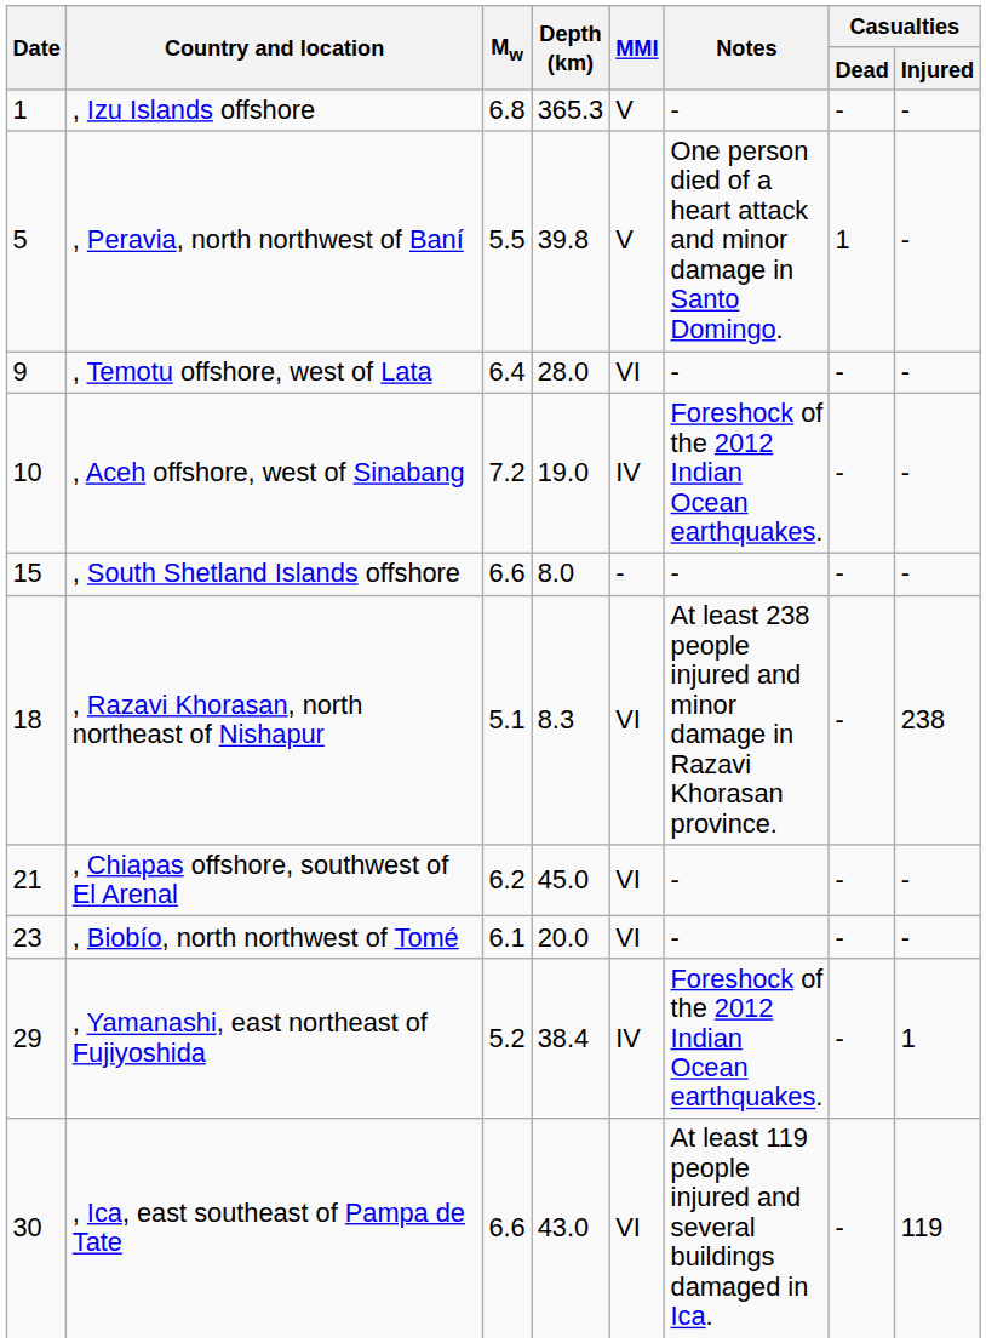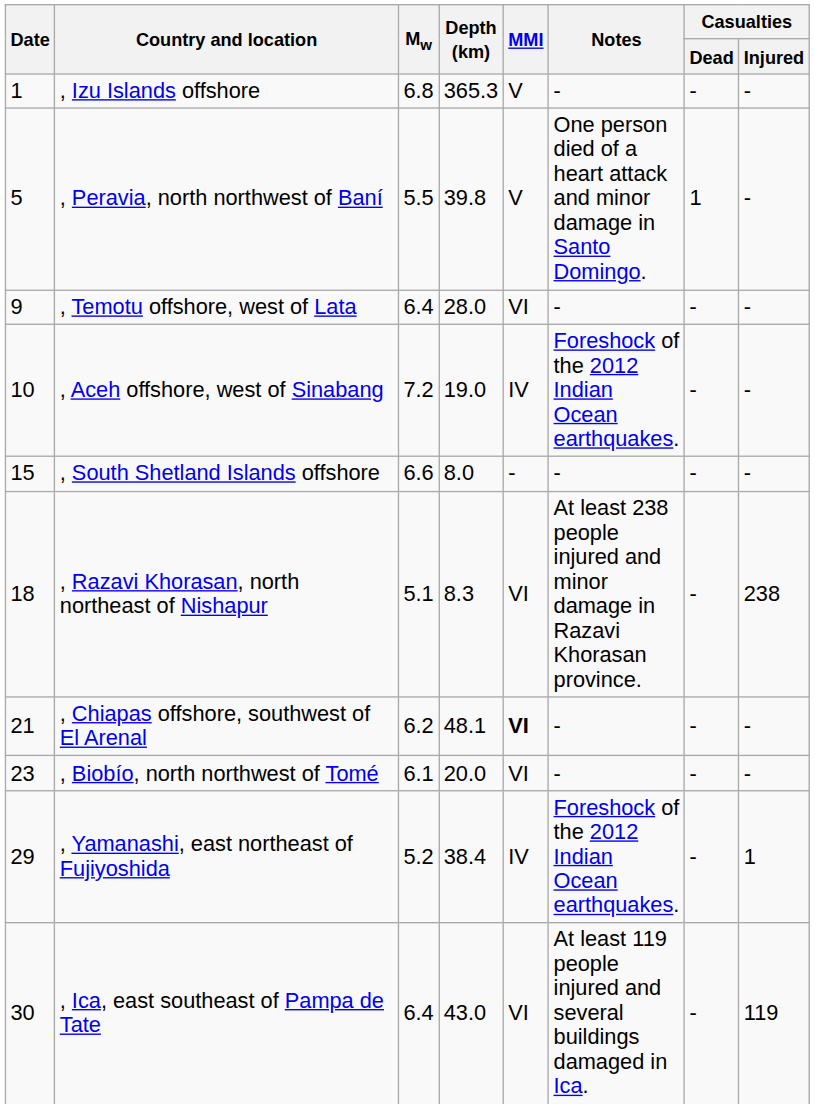, Chiapas offshore, southwest of El Arenal | Depth (km): 45.0 -> 48.1
, Chiapas offshore, southwest of El Arenal | MMI: normal -> bold
, Ica, east southeast of Pampa de Tate | Mw: 6.6 -> 6.4
